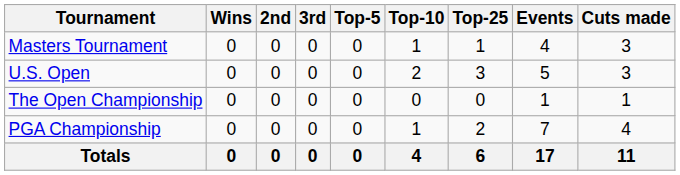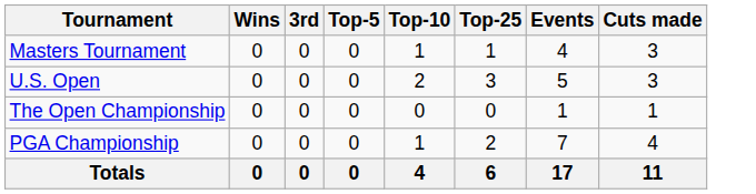- column: 2nd | 0 | 0 | 0 | 0 | 0
